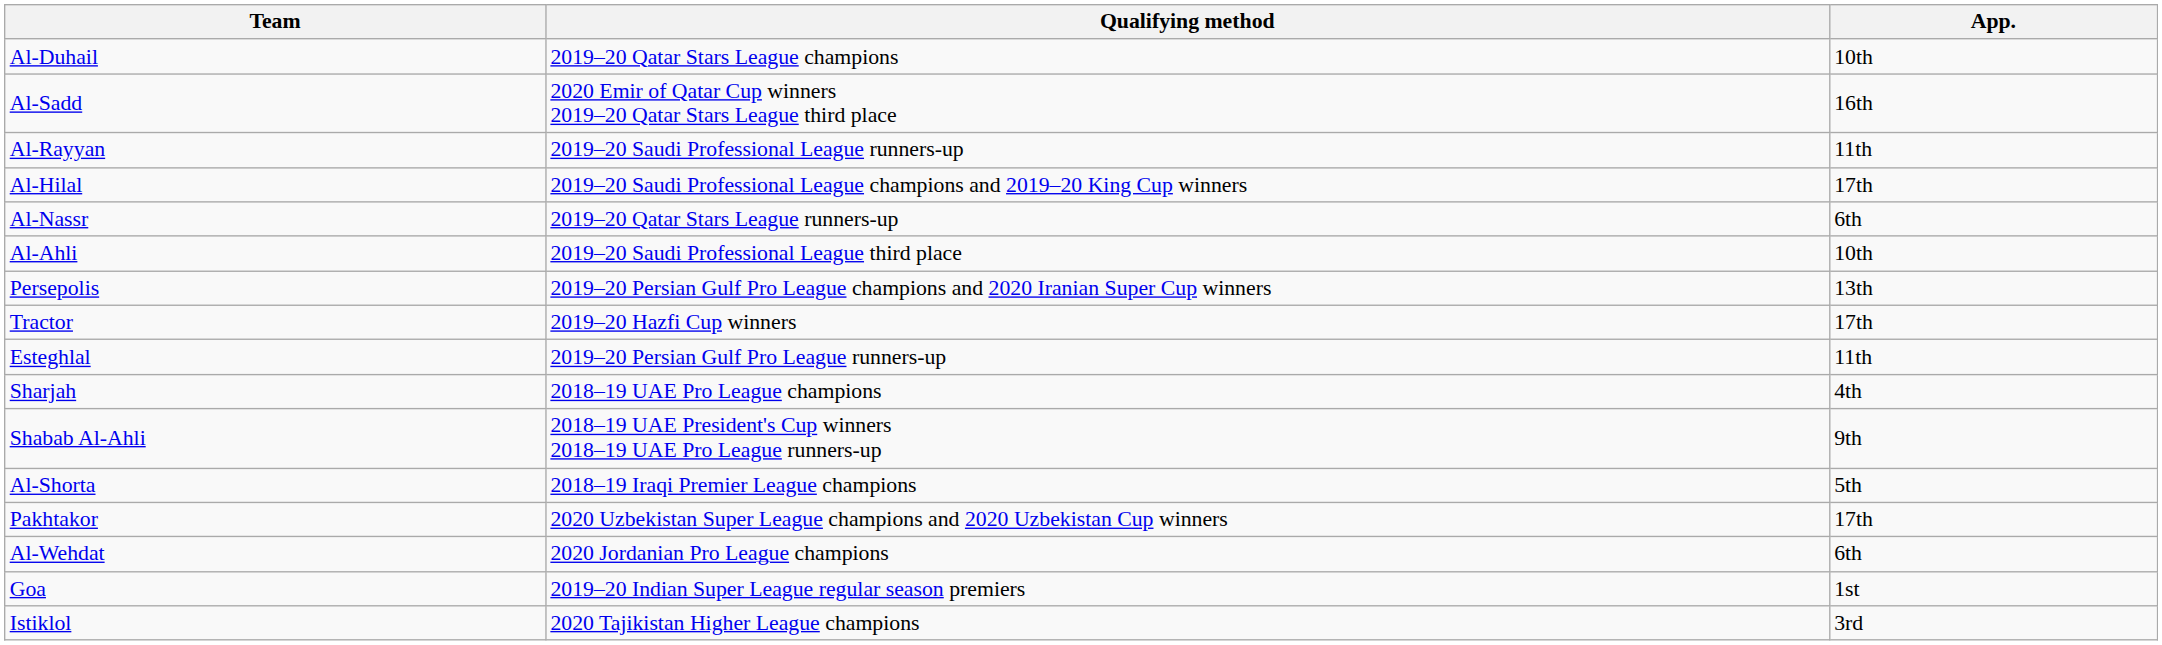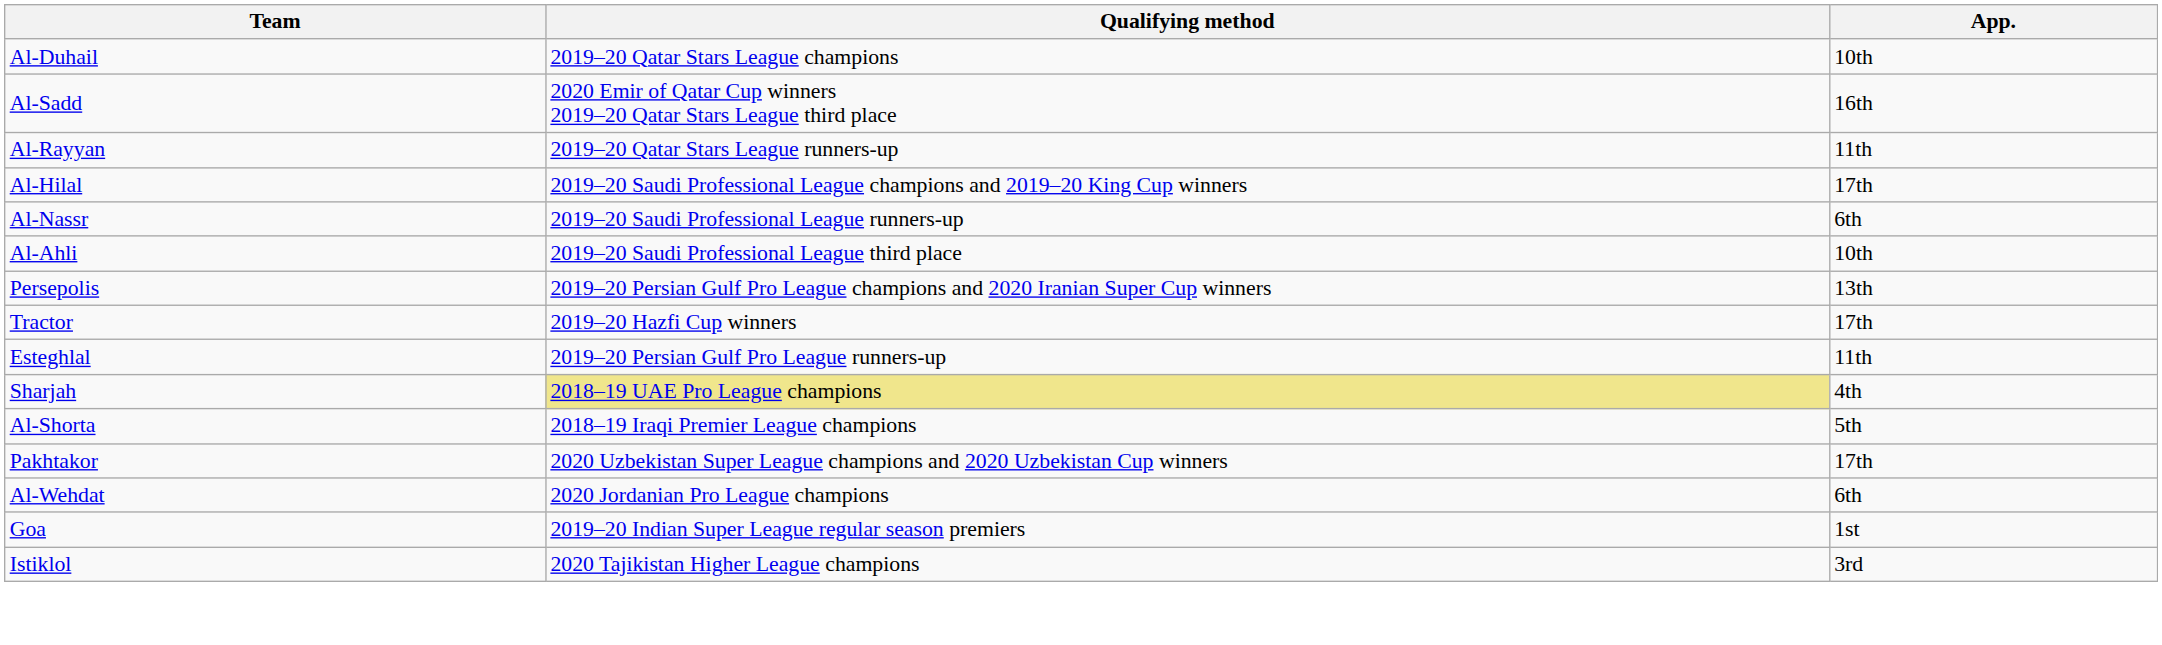Al-Rayyan | Qualifying method: 2019–20 Saudi Professional League runners-up -> 2019–20 Qatar Stars League runners-up
Al-Nassr | Qualifying method: 2019–20 Qatar Stars League runners-up -> 2019–20 Saudi Professional League runners-up
Sharjah | Qualifying method: no background -> khaki background
- row: Shabab Al-Ahli | 2018–19 UAE President's Cup winners 2018–19 UAE Pro League runners-up | 9th
